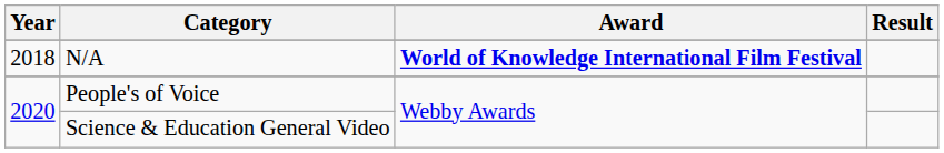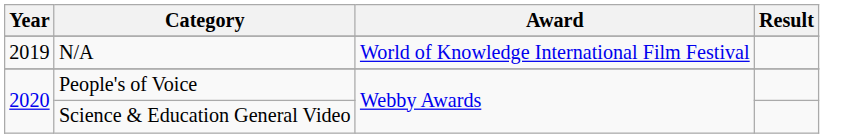N/A | Year: 2018 -> 2019
N/A | Award: bold -> normal
